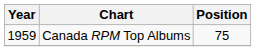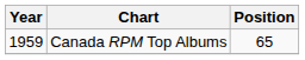Canada RPM Top Albums | Position: 75 -> 65
